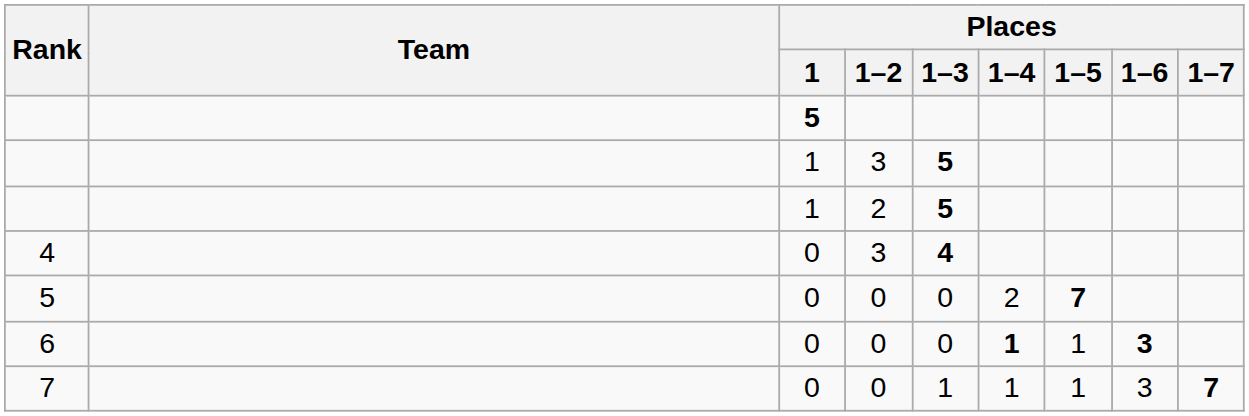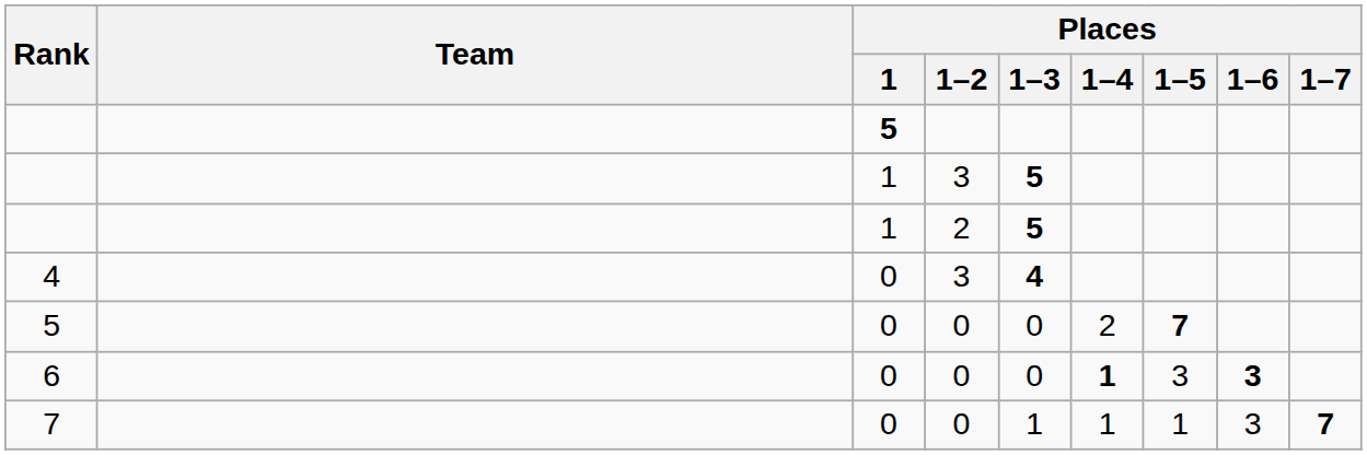6 | Places / 1–5: 1 -> 3
